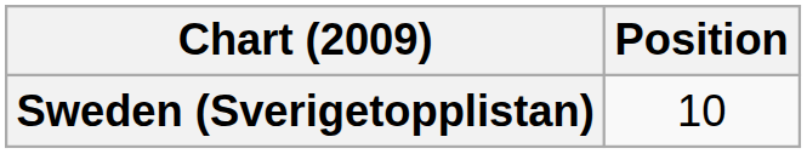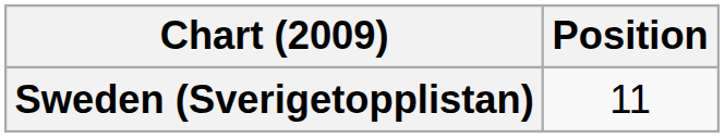Sweden (Sverigetopplistan) | Position: 10 -> 11
